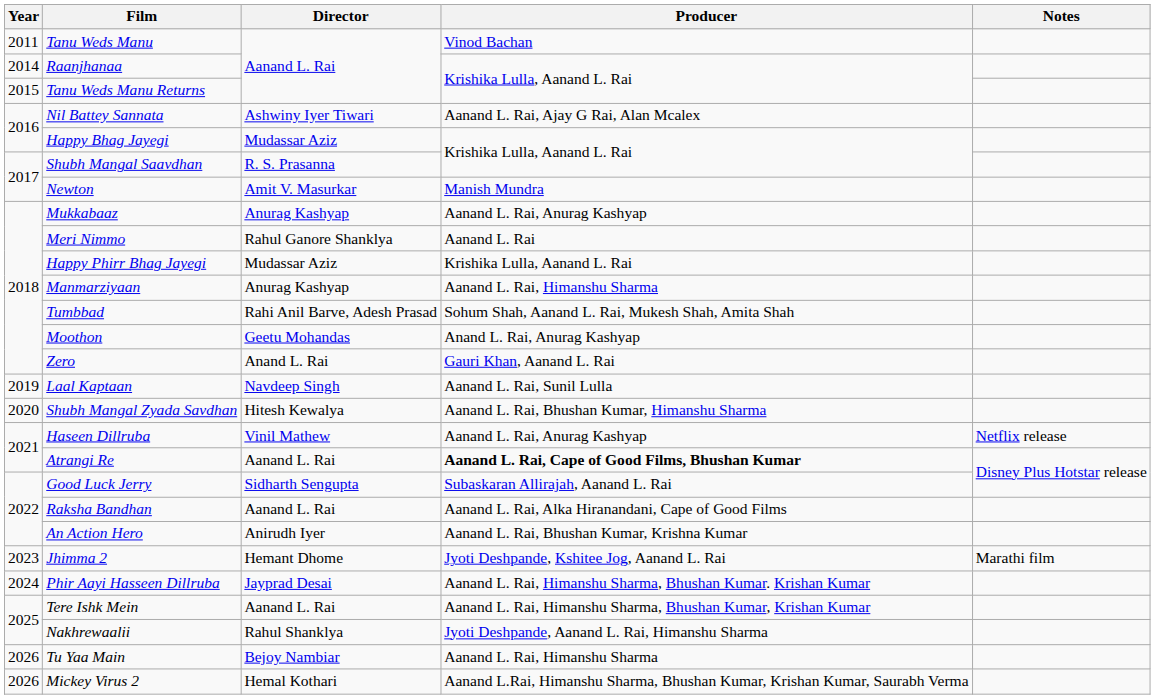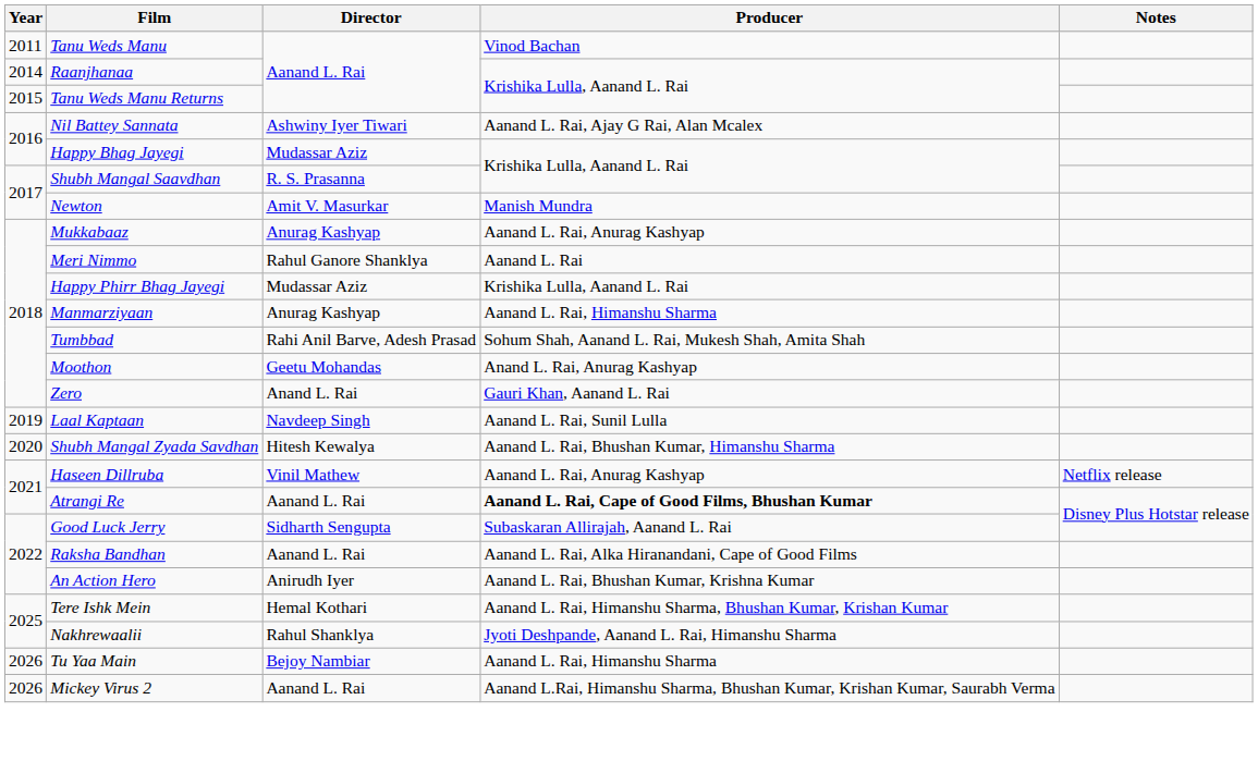- row: 2023 | Jhimma 2 | Hemant Dhome | Jyoti Deshpande, Kshitee Jog, Aanand L. Rai | Marathi film
- row: 2024 | Phir Aayi Hasseen Dillruba | Jayprad Desai | Aanand L. Rai, Himanshu Sharma, Bhushan Kumar. Krishan Kumar
Tere Ishk Mein | Director: Aanand L. Rai -> Hemal Kothari
Mickey Virus 2 | Director: Hemal Kothari -> Aanand L. Rai
